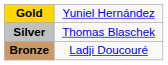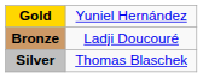rows swapped: Silver <-> Bronze
